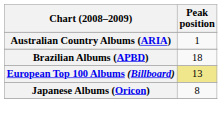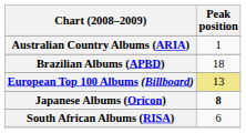Japanese Albums (Oricon) | Peak position: normal -> bold
+ row: South African Albums (RISA) | 6
